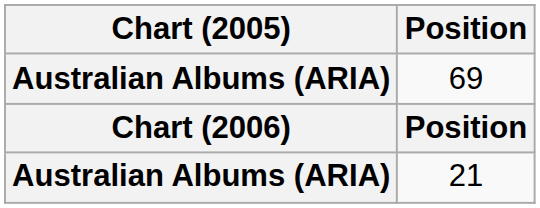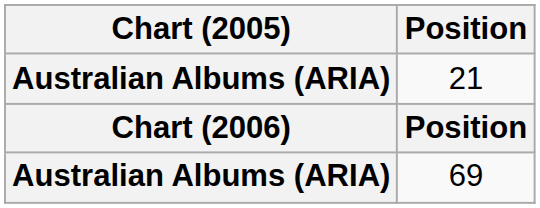rows swapped: 21 <-> 69
